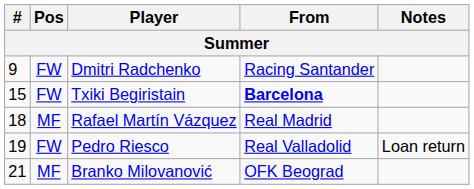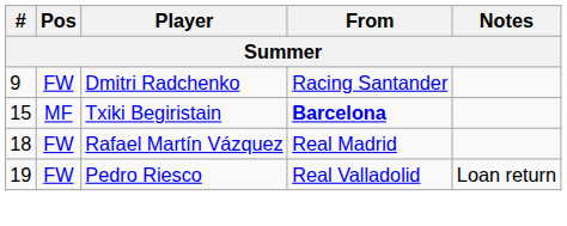Txiki Begiristain | Pos: FW -> MF
Rafael Martín Vázquez | Pos: MF -> FW
- row: 21 | MF | Branko Milovanović | OFK Beograd
